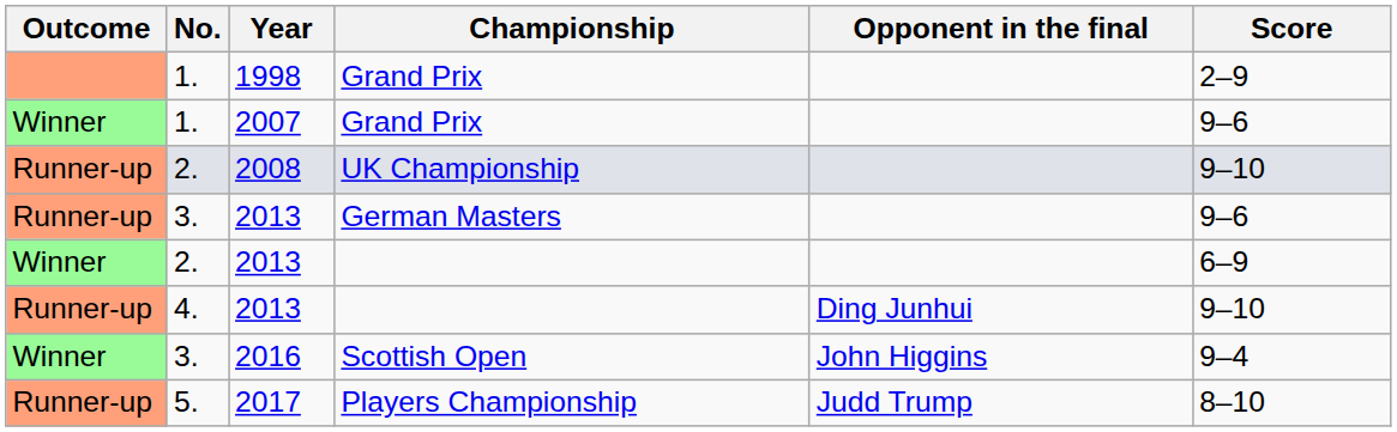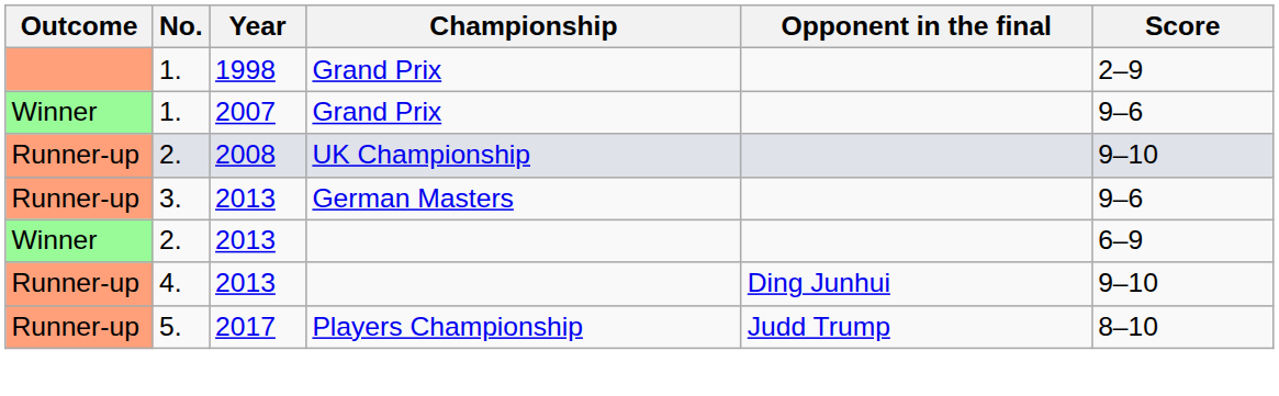- row: Winner | 3. | 2016 | Scottish Open | John Higgins | 9–4
